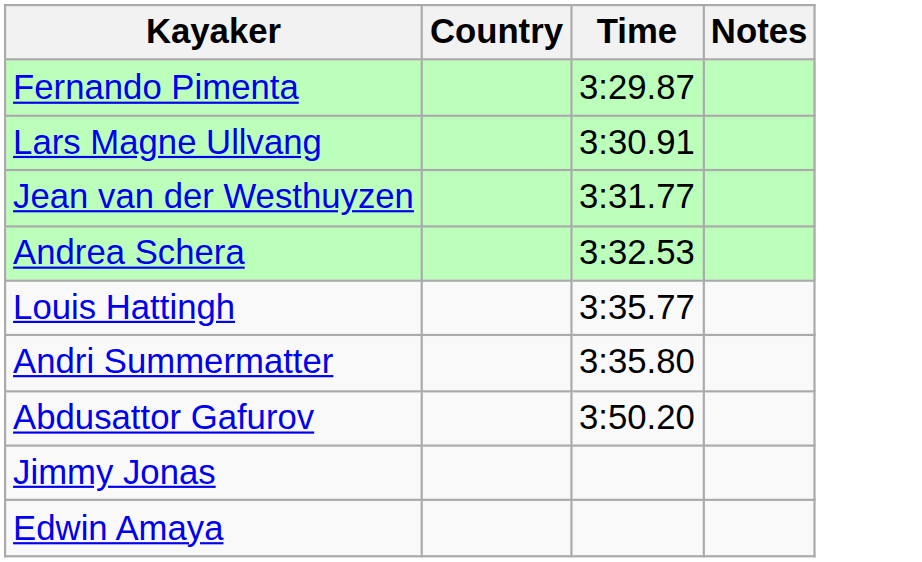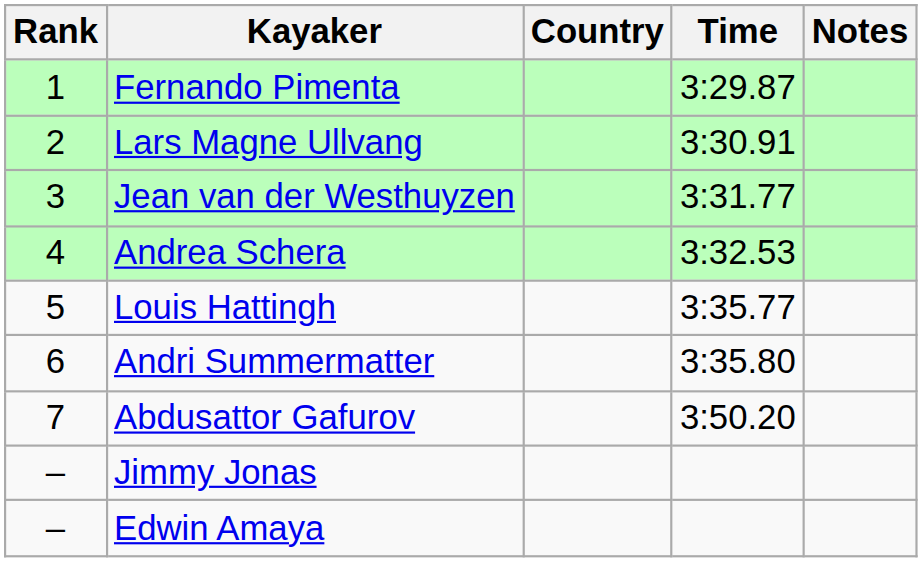+ column: Rank | 1 | 2 | 3 | 4 | 5 | 6 | 7 | – | –
